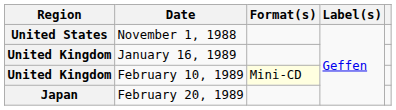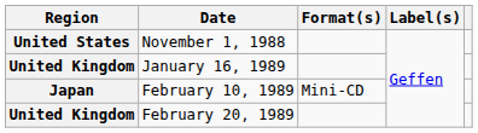February 10, 1989 | Region: United Kingdom -> Japan
February 10, 1989 | Format(s): lightyellow background -> no background
February 20, 1989 | Region: Japan -> United Kingdom
